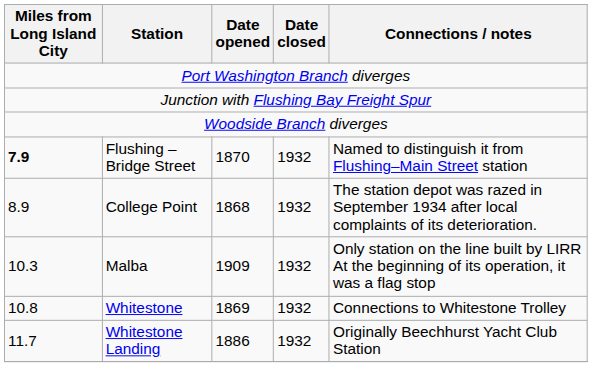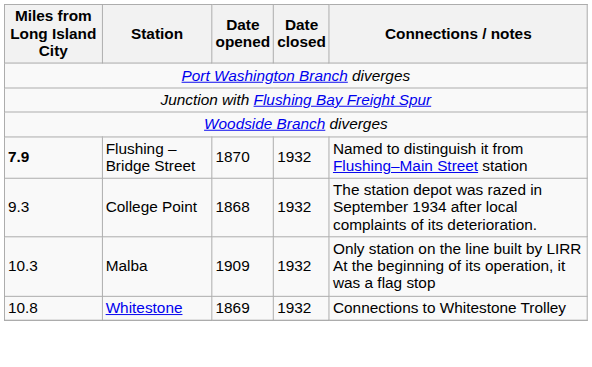College Point | Miles from Long Island City: 8.9 -> 9.3
- row: 11.7 | Whitestone Landing | 1886 | 1932 | Originally Beechhurst Yacht Club Station
